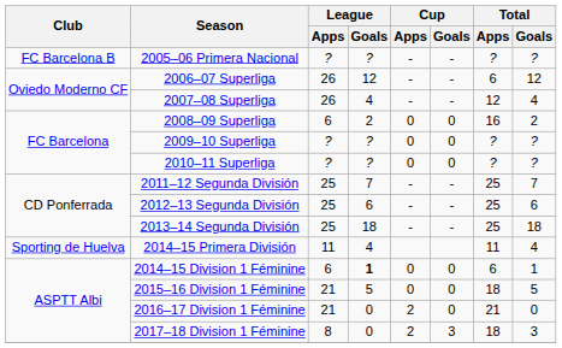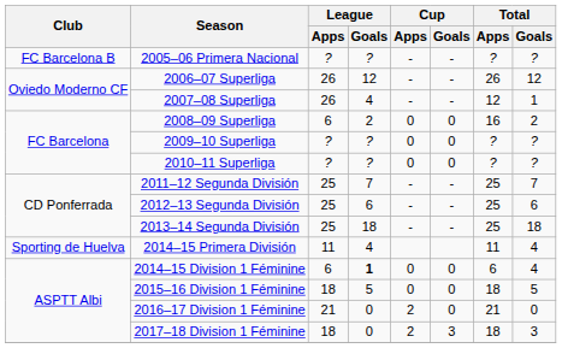2006–07 Superliga | Total / Apps: 6 -> 26
2007–08 Superliga | Total / Goals: 4 -> 1
2014–15 Division 1 Féminine | Total / Goals: 1 -> 4
2015–16 Division 1 Féminine | League / Apps: 21 -> 18
2017–18 Division 1 Féminine | League / Apps: 8 -> 18
